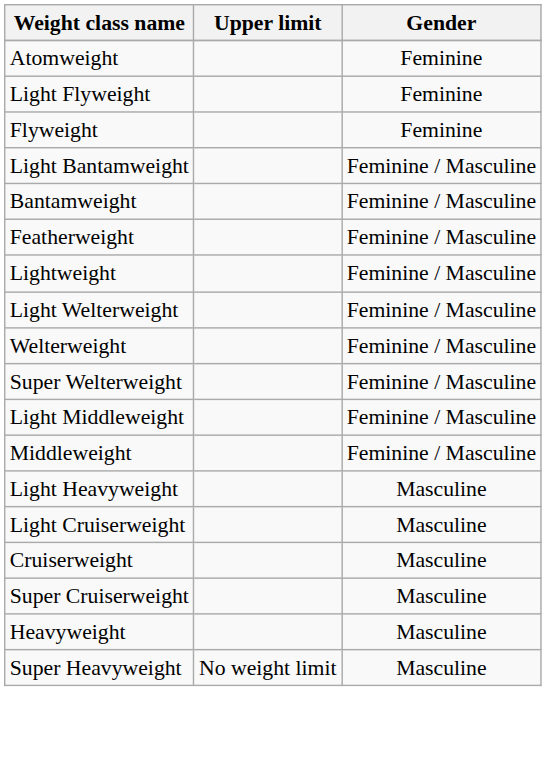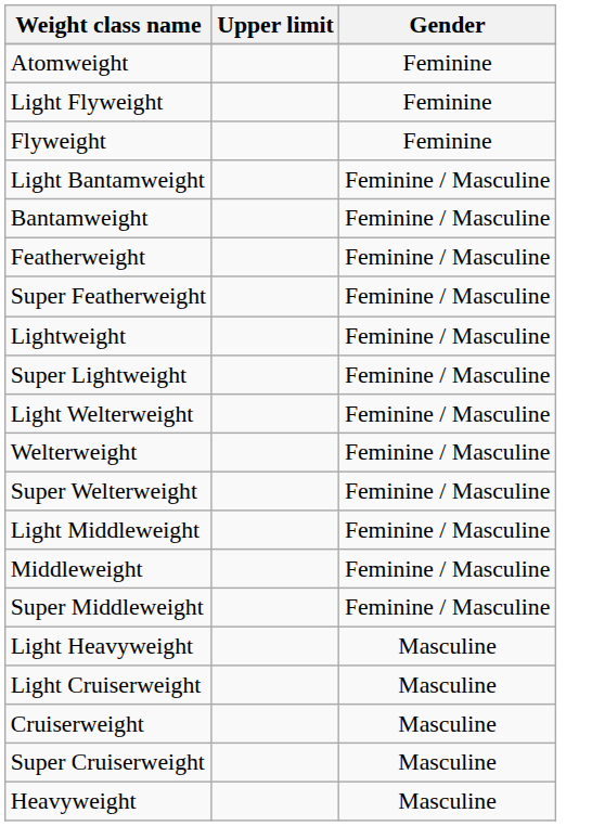+ row: Super Featherweight | Feminine / Masculine
+ row: Super Lightweight | Feminine / Masculine
+ row: Super Middleweight | Feminine / Masculine
- row: Super Heavyweight | No weight limit | Masculine
